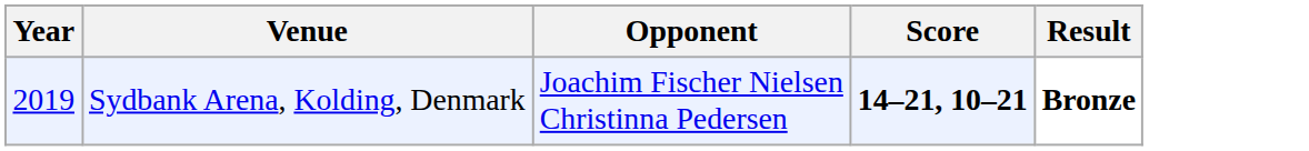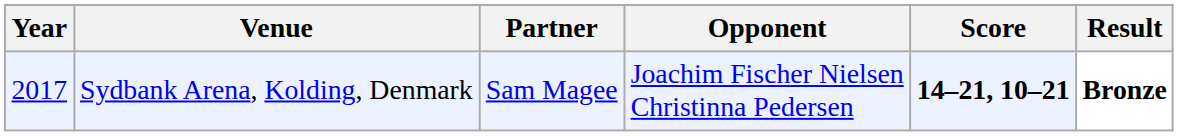+ column: Partner | Sam Magee
Sydbank Arena, Kolding, Denmark | Year: 2019 -> 2017
